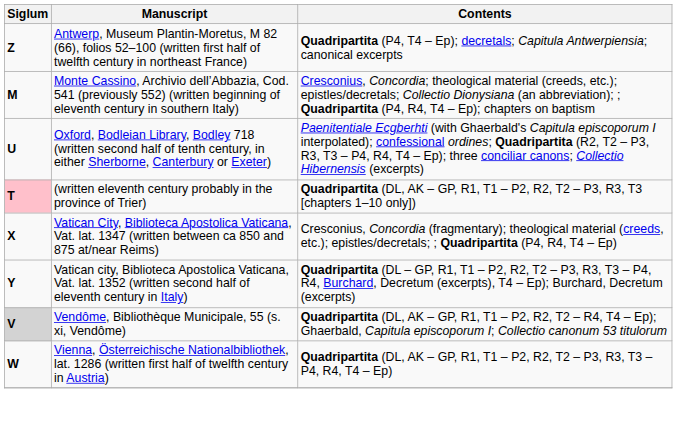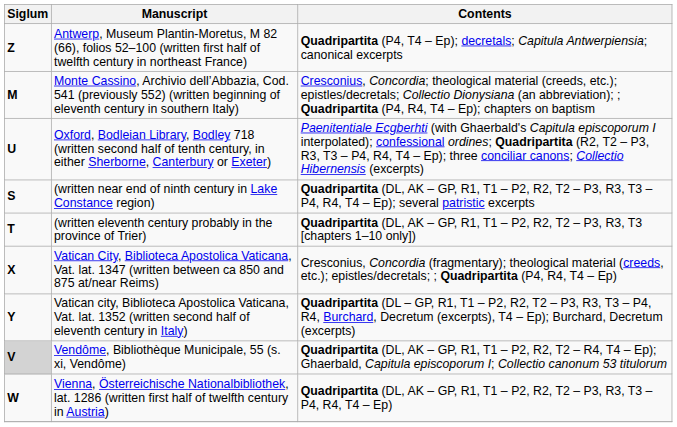+ row: S | (written near end of ninth century in Lake Constance region) | Quadripartita (DL, AK – GP, R1, T1 – P2, R2, T2 – P3, R3, T3 – P4, R4, T4 – Ep); several patristic excerpts
(written eleventh century probably in the province of Trier) | Siglum: pink background -> no background
